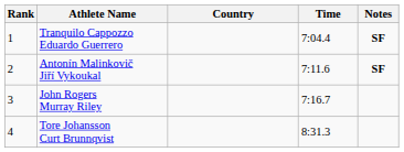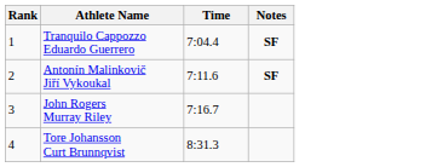- column: Country
